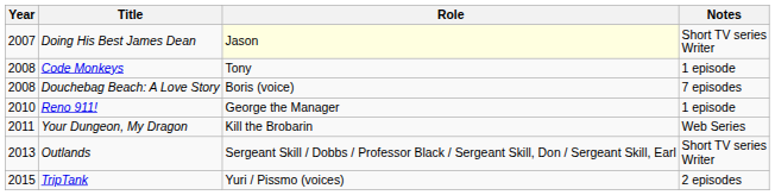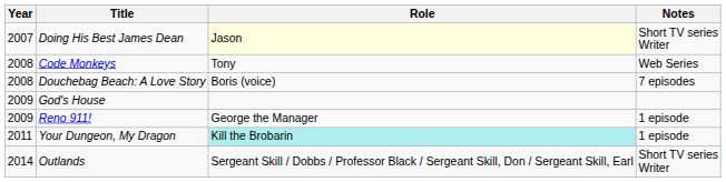Code Monkeys | Notes: 1 episode -> Web Series
+ row: 2009 | God's House
Reno 911! | Year: 2010 -> 2009
Your Dungeon, My Dragon | Role: no background -> paleturquoise background
Your Dungeon, My Dragon | Notes: Web Series -> 1 episode
Outlands | Year: 2013 -> 2014
- row: 2015 | TripTank | Yuri / Pissmo (voices) | 2 episodes
